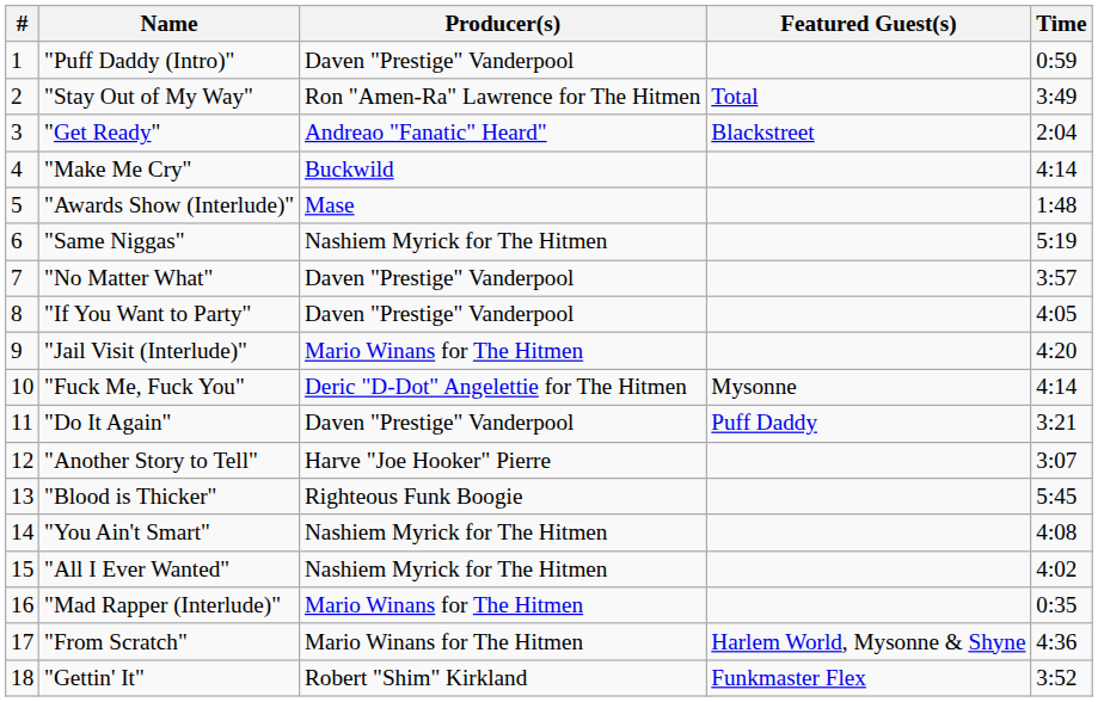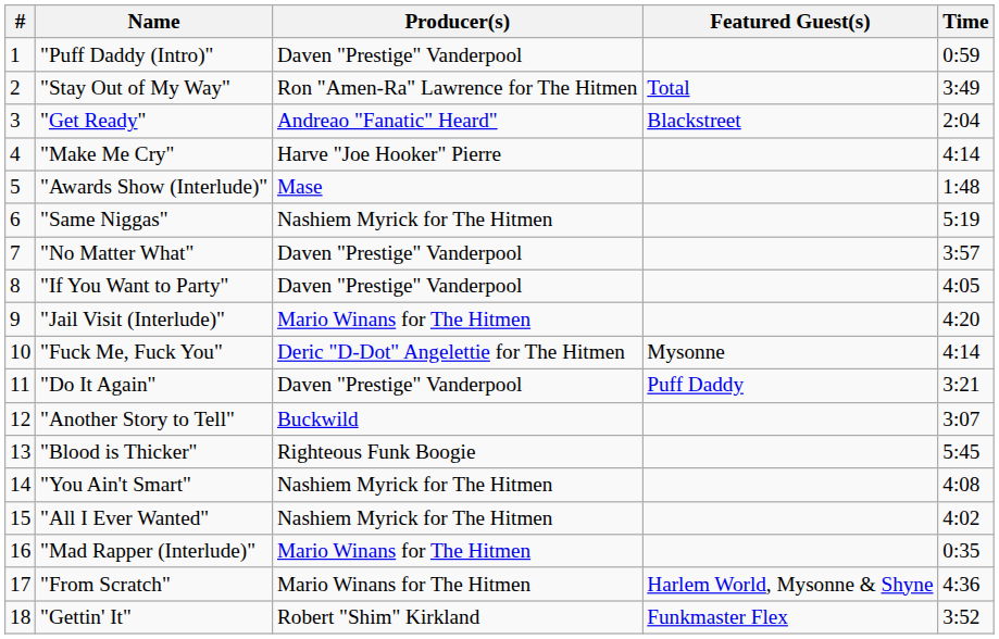"Make Me Cry" | Producer(s): Buckwild -> Harve "Joe Hooker" Pierre
"Another Story to Tell" | Producer(s): Harve "Joe Hooker" Pierre -> Buckwild
